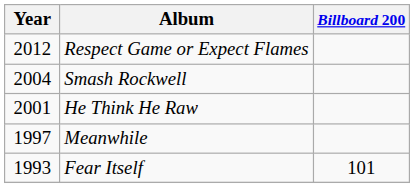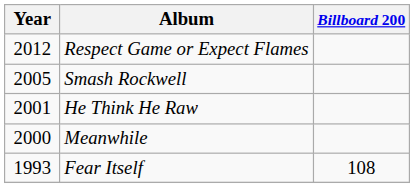Smash Rockwell | Year: 2004 -> 2005
Meanwhile | Year: 1997 -> 2000
Fear Itself | Billboard 200: 101 -> 108
